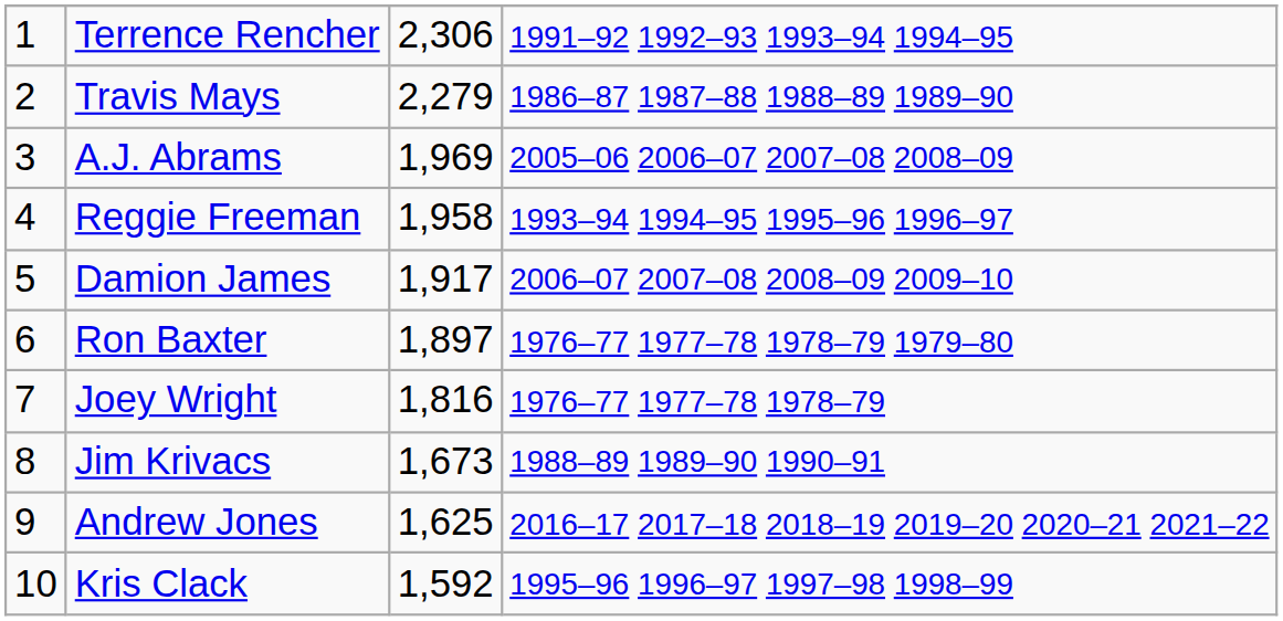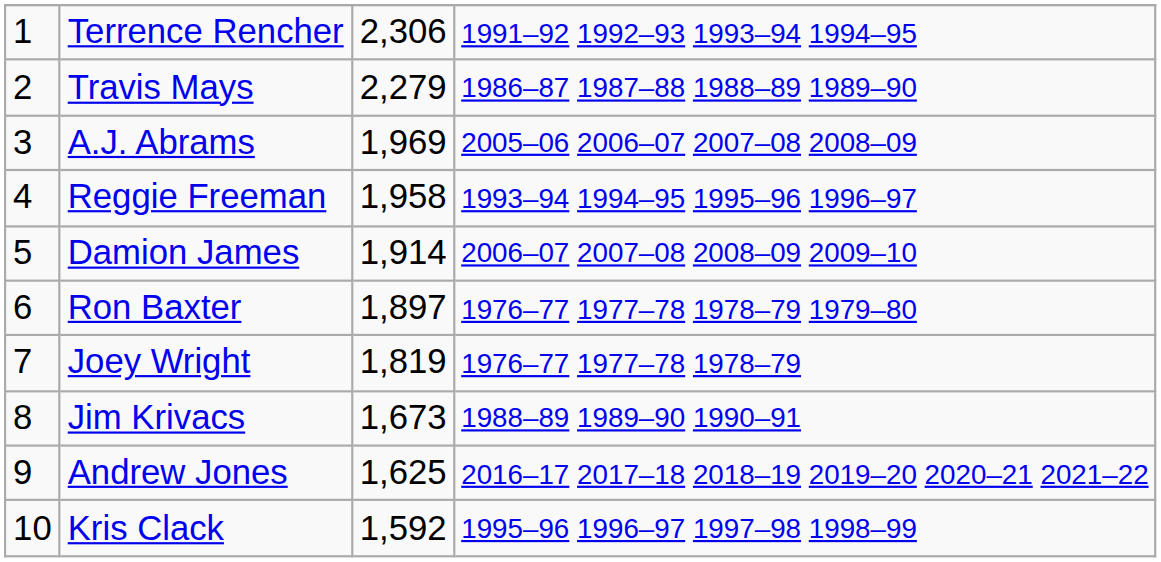Damion James | column 3: 1,917 -> 1,914
Joey Wright | column 3: 1,816 -> 1,819
